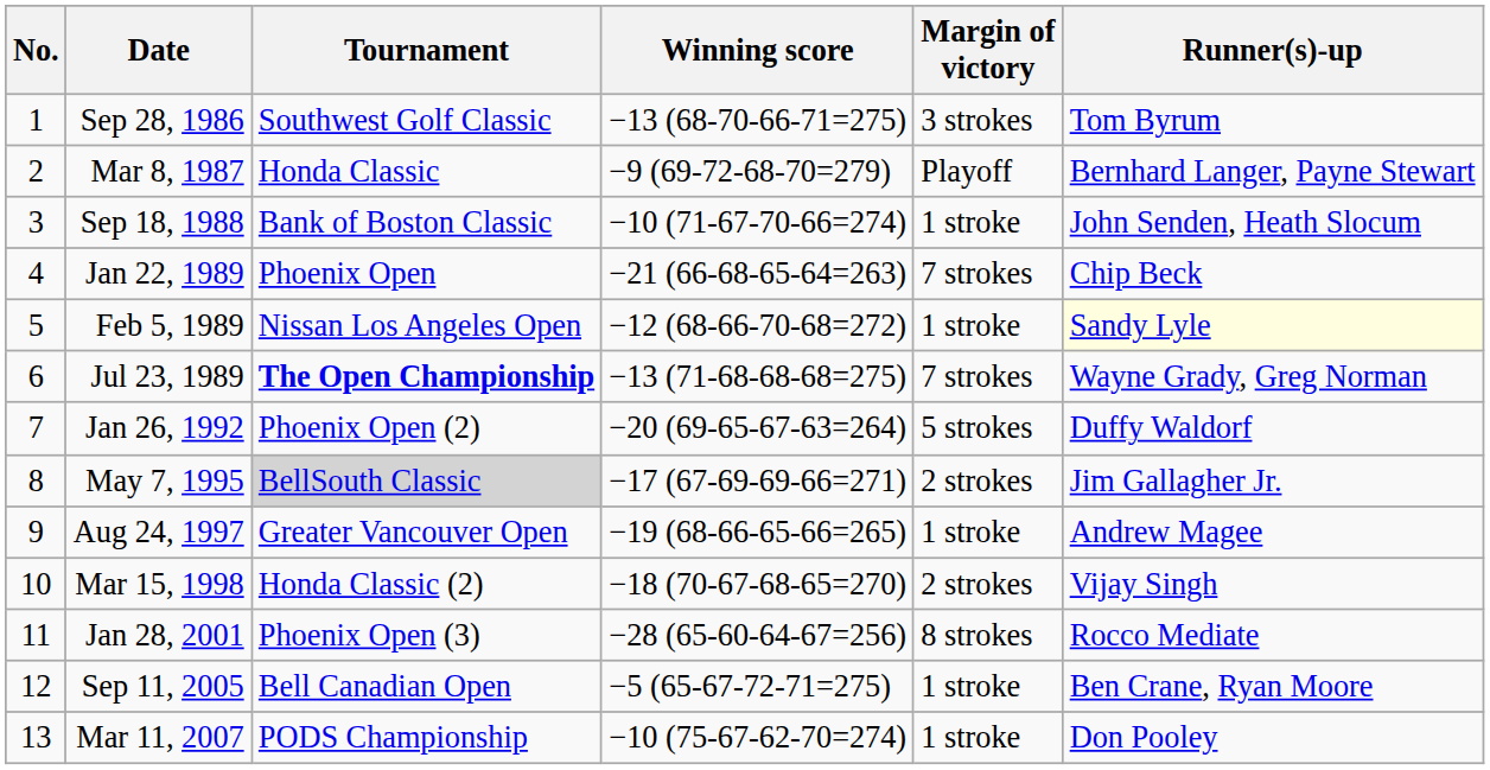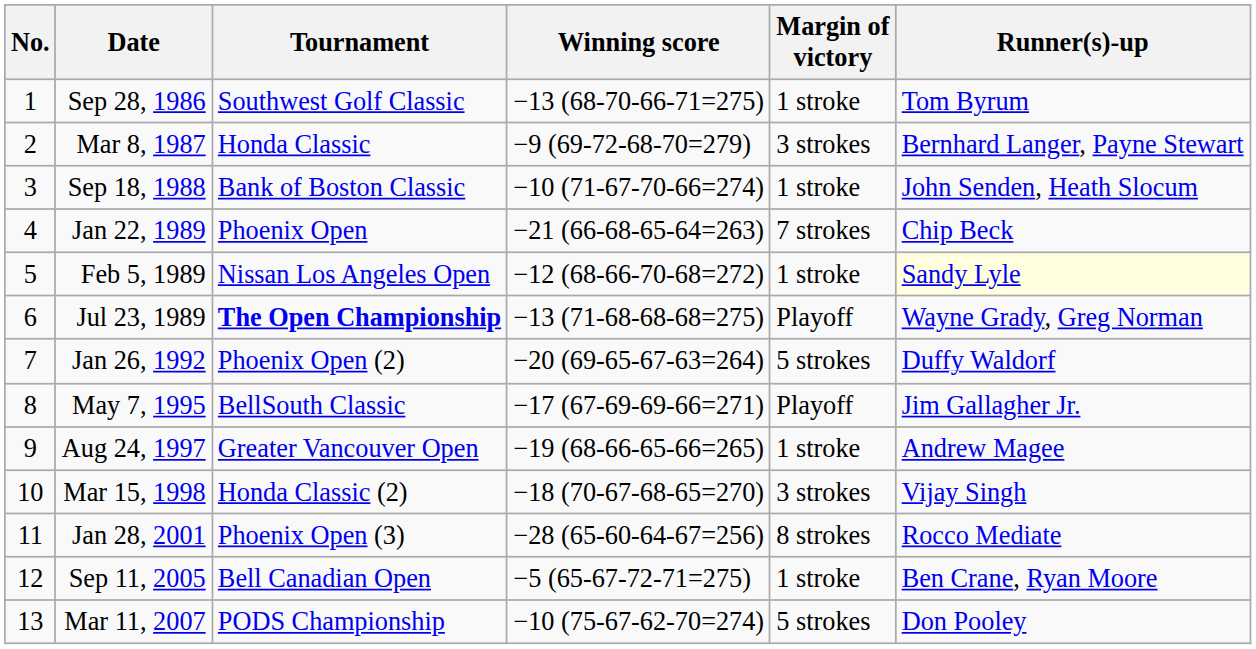Sep 28, 1986 | Margin of victory: 3 strokes -> 1 stroke
Mar 8, 1987 | Margin of victory: Playoff -> 3 strokes
Jul 23, 1989 | Margin of victory: 7 strokes -> Playoff
May 7, 1995 | Tournament: lightgrey background -> no background
May 7, 1995 | Margin of victory: 2 strokes -> Playoff
Mar 15, 1998 | Margin of victory: 2 strokes -> 3 strokes
Mar 11, 2007 | Margin of victory: 1 stroke -> 5 strokes
